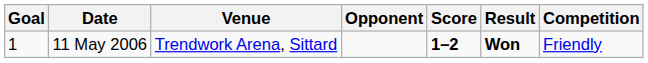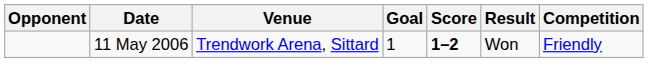columns swapped: Goal <-> Opponent
11 May 2006 | Result: bold -> normal
